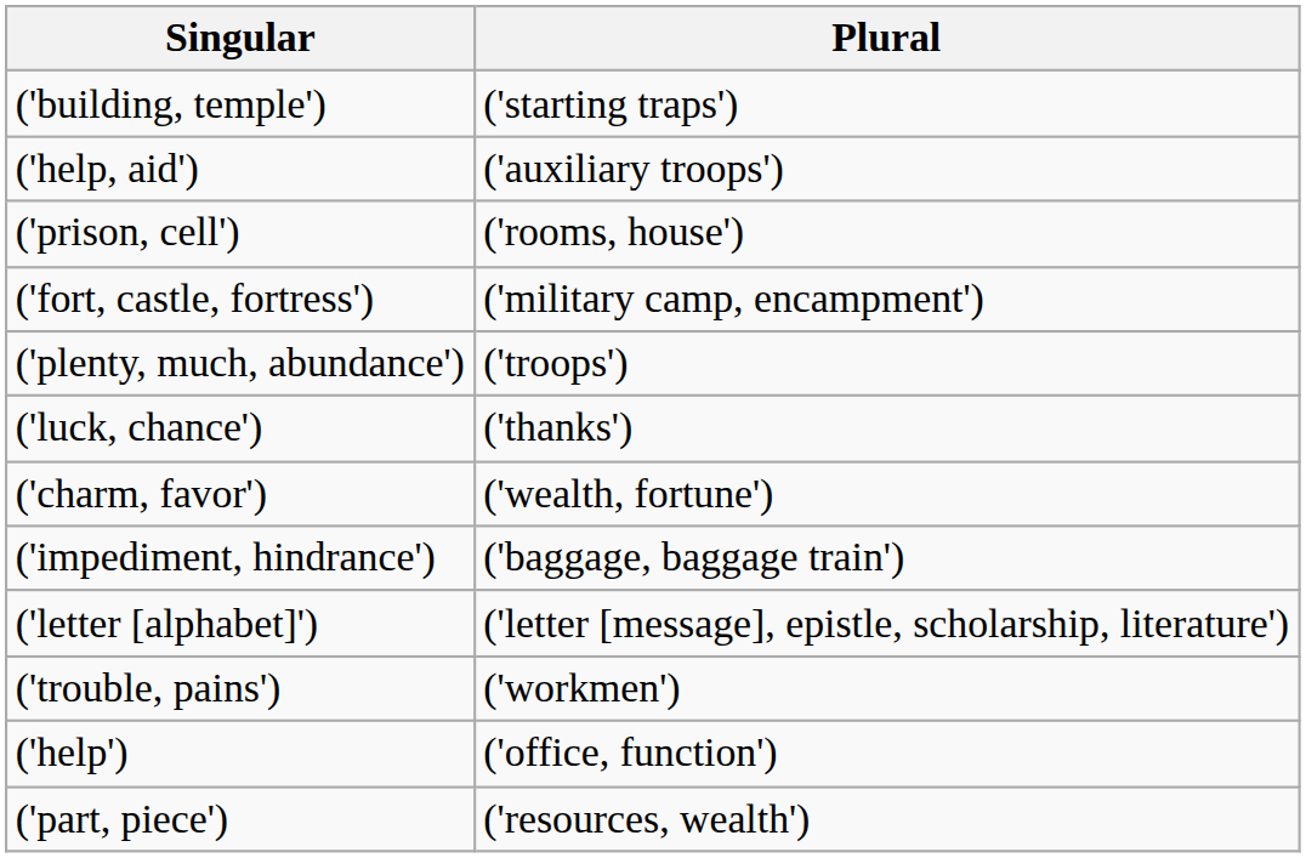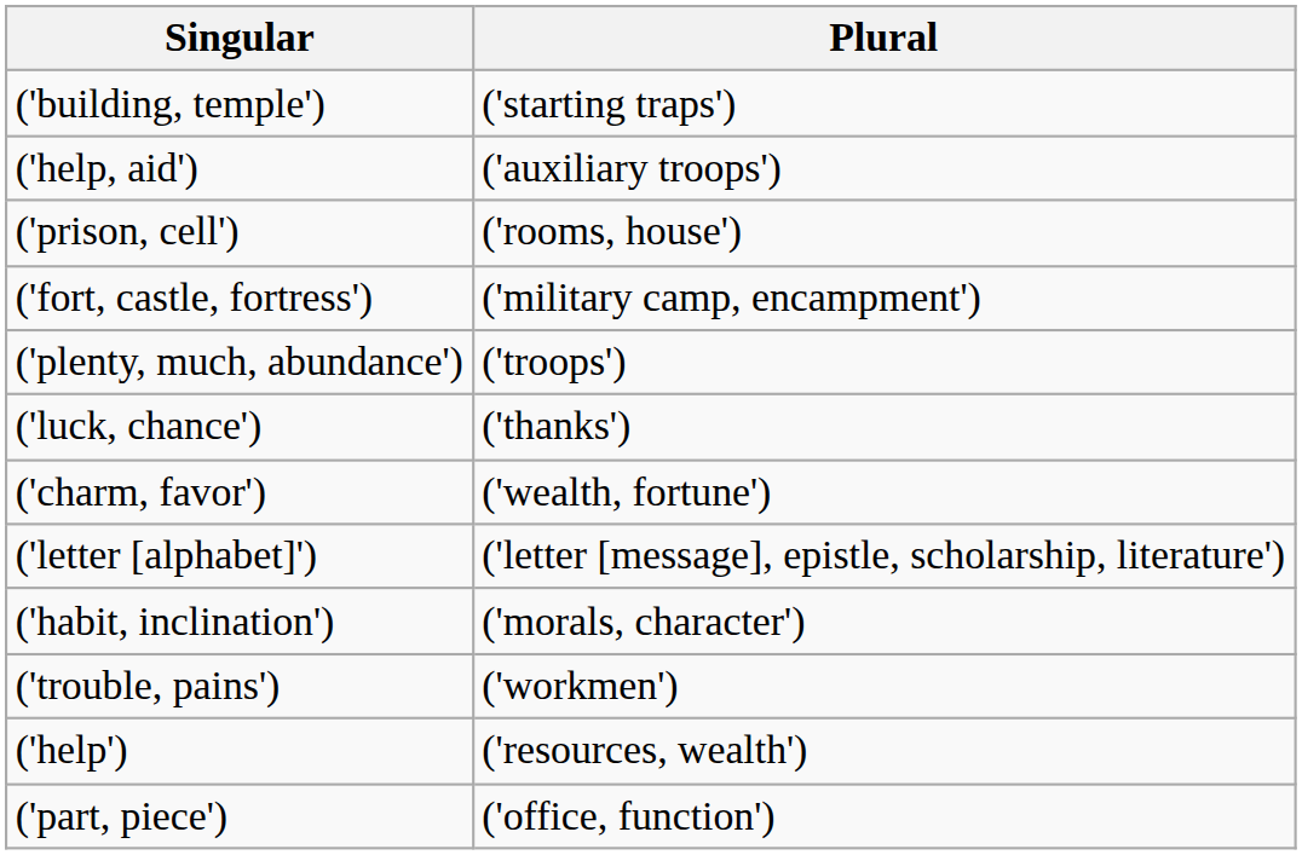- row: ('impediment, hindrance') | ('baggage, baggage train')
+ row: ('habit, inclination') | ('morals, character')
('help') | Plural: ('office, function') -> ('resources, wealth')
('part, piece') | Plural: ('resources, wealth') -> ('office, function')
